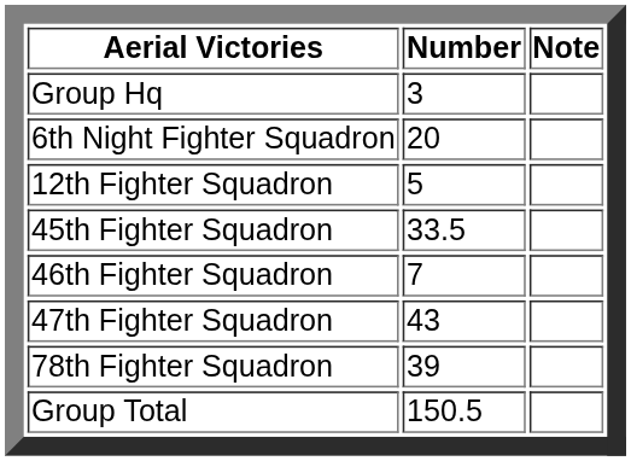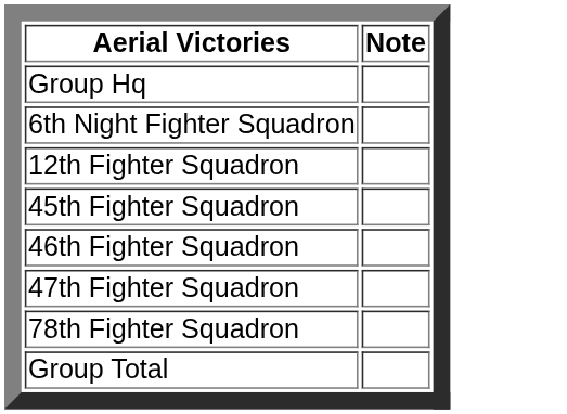- column: Number | 3 | 20 | 5 | 33.5 | 7 | 43 | 39 | 150.5
